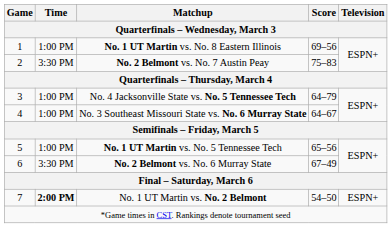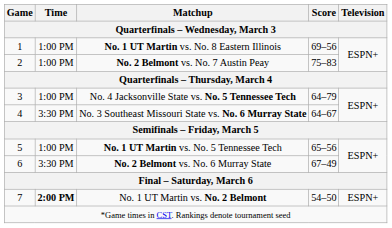No. 2 Belmont vs. No. 7 Austin Peay | Time: 3:30 PM -> 1:00 PM
No. 3 Southeast Missouri State vs. No. 6 Murray State | Time: 1:00 PM -> 3:30 PM
